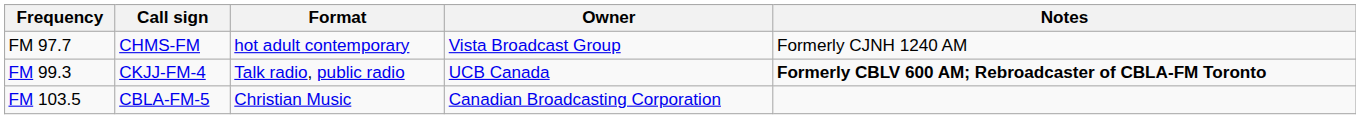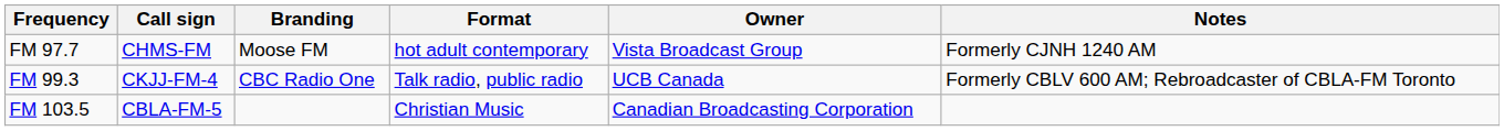+ column: Branding | Moose FM | CBC Radio One
FM 99.3 | Notes: bold -> normal
